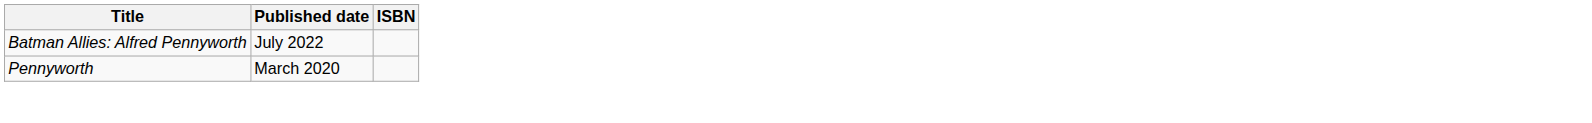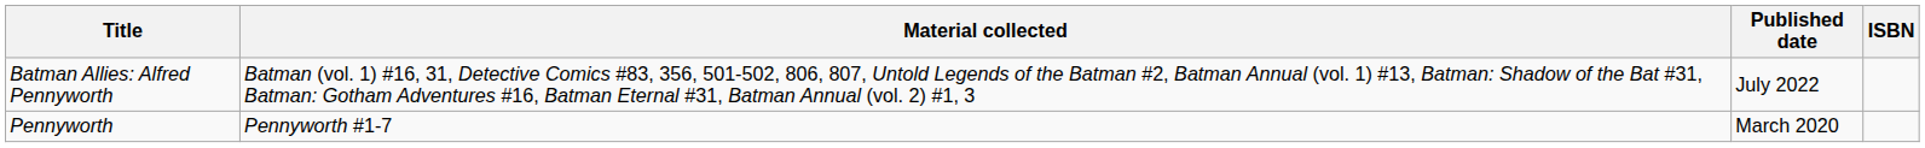+ column: Material collected | Batman (vol. 1) #16, 31, Detective Comics #83, 356, 501-502, 806, 807, Untold Legends of the Batman #2, Batman Annual (vol. 1) #13, Batman: Shadow of the Bat #31, Batman: Gotham Adventures #16, Batman Eternal #31, Batman Annual (vol. 2) #1, 3 | Pennyworth #1-7
